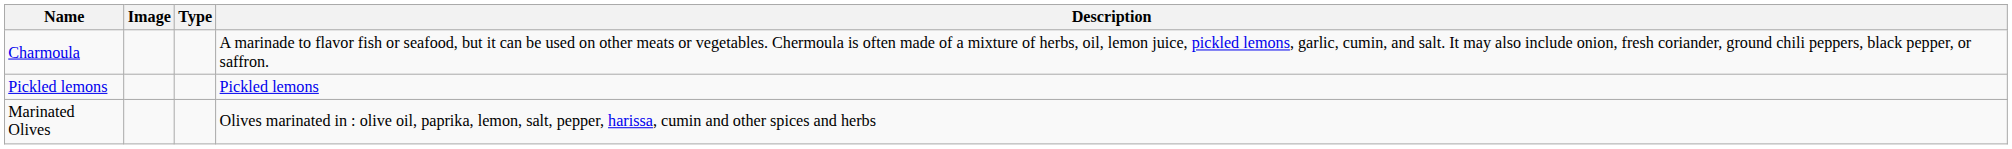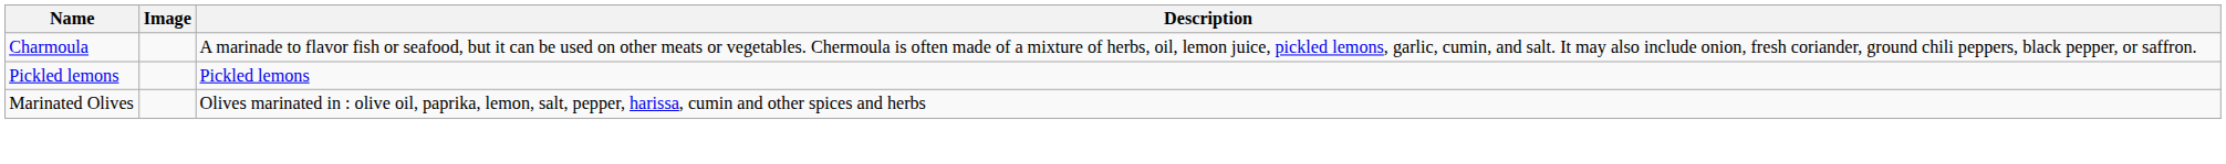- column: Type
